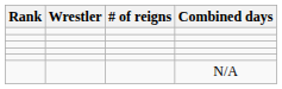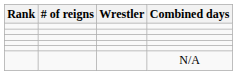columns swapped: Wrestler <-> # of reigns
